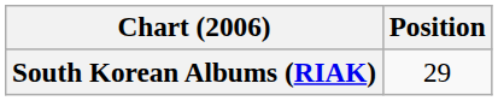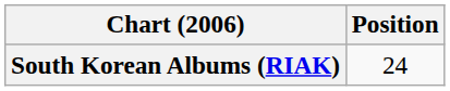South Korean Albums (RIAK) | Position: 29 -> 24
